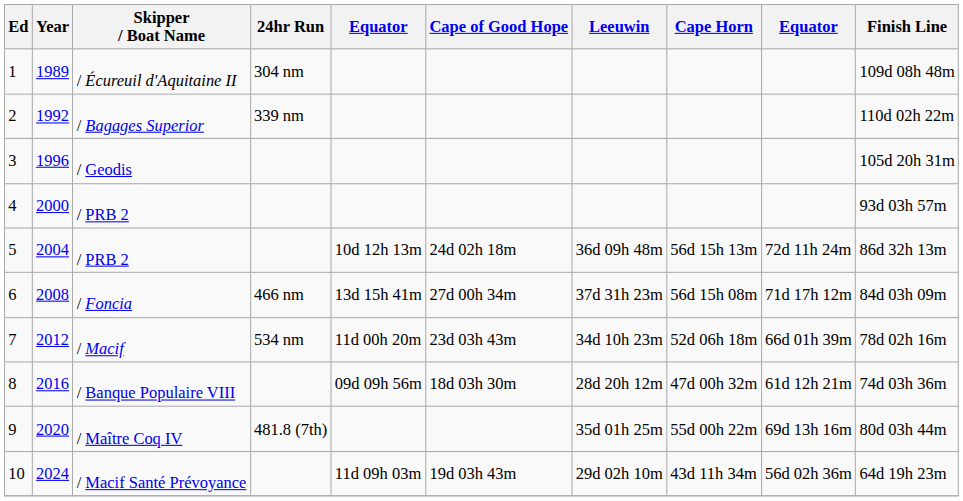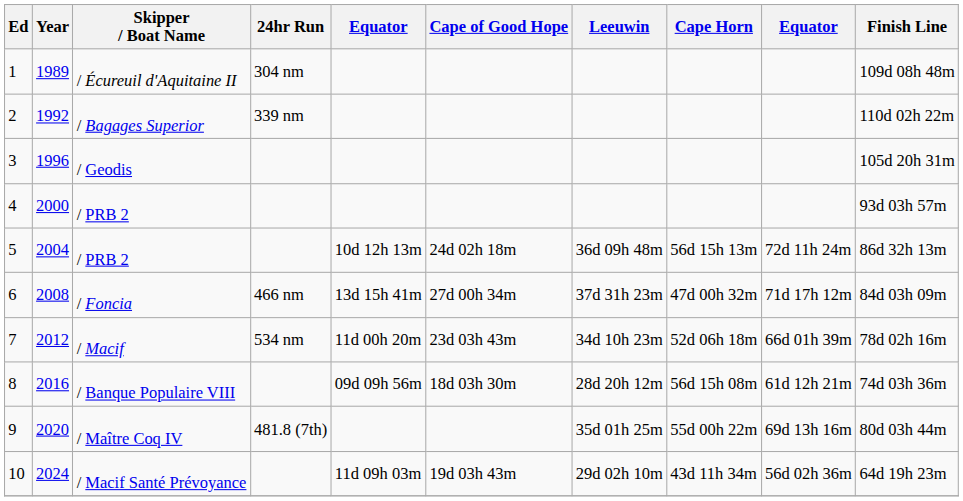/ Foncia | Cape Horn: 56d 15h 08m -> 47d 00h 32m
/ Banque Populaire VIII | Cape Horn: 47d 00h 32m -> 56d 15h 08m
